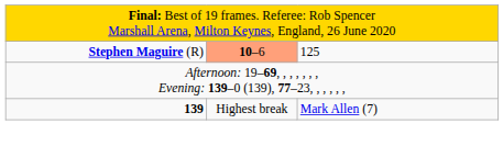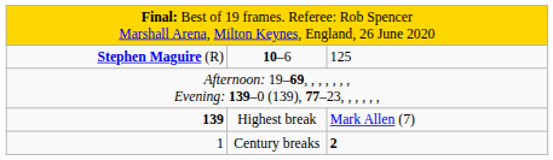Stephen Maguire (R) | column 2: lightsalmon background -> no background
+ row: 1 | Century breaks | 2
